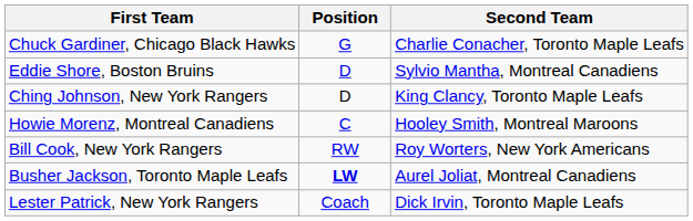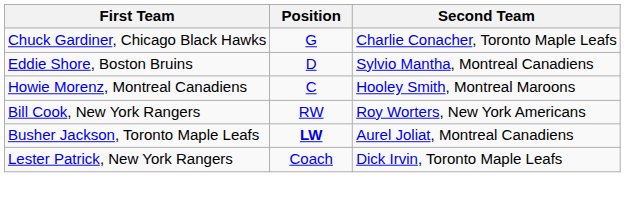- row: Ching Johnson, New York Rangers | D | King Clancy, Toronto Maple Leafs
